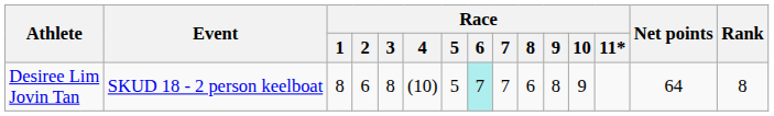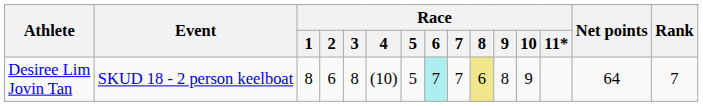Desiree Lim Jovin Tan | Race / 8: no background -> khaki background
Desiree Lim Jovin Tan | Rank: 8 -> 7
